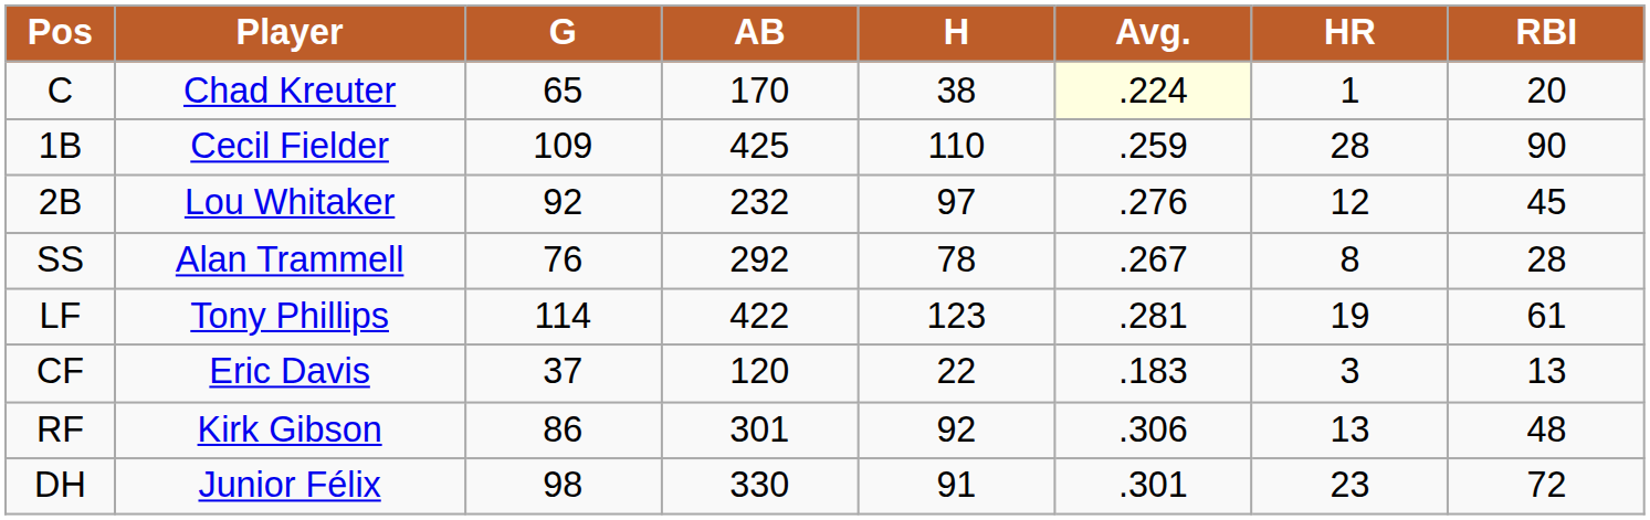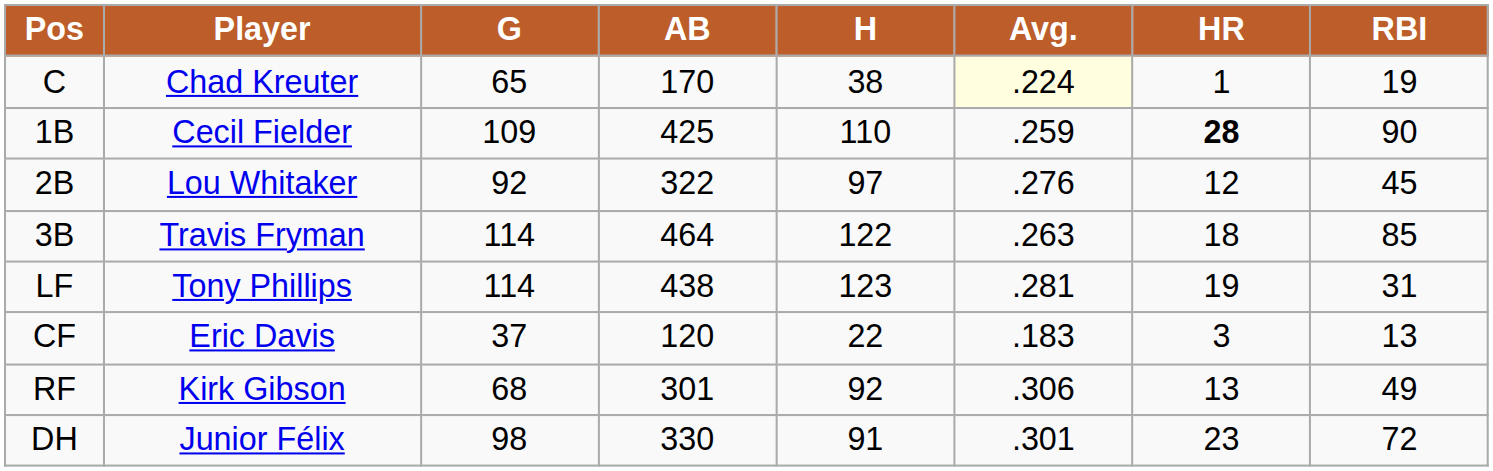C | RBI: 20 -> 19
1B | HR: normal -> bold
2B | AB: 232 -> 322
- row: SS | Alan Trammell | 76 | 292 | 78 | .267 | 8 | 28
+ row: 3B | Travis Fryman | 114 | 464 | 122 | .263 | 18 | 85
LF | AB: 422 -> 438
LF | RBI: 61 -> 31
RF | G: 86 -> 68
RF | RBI: 48 -> 49
